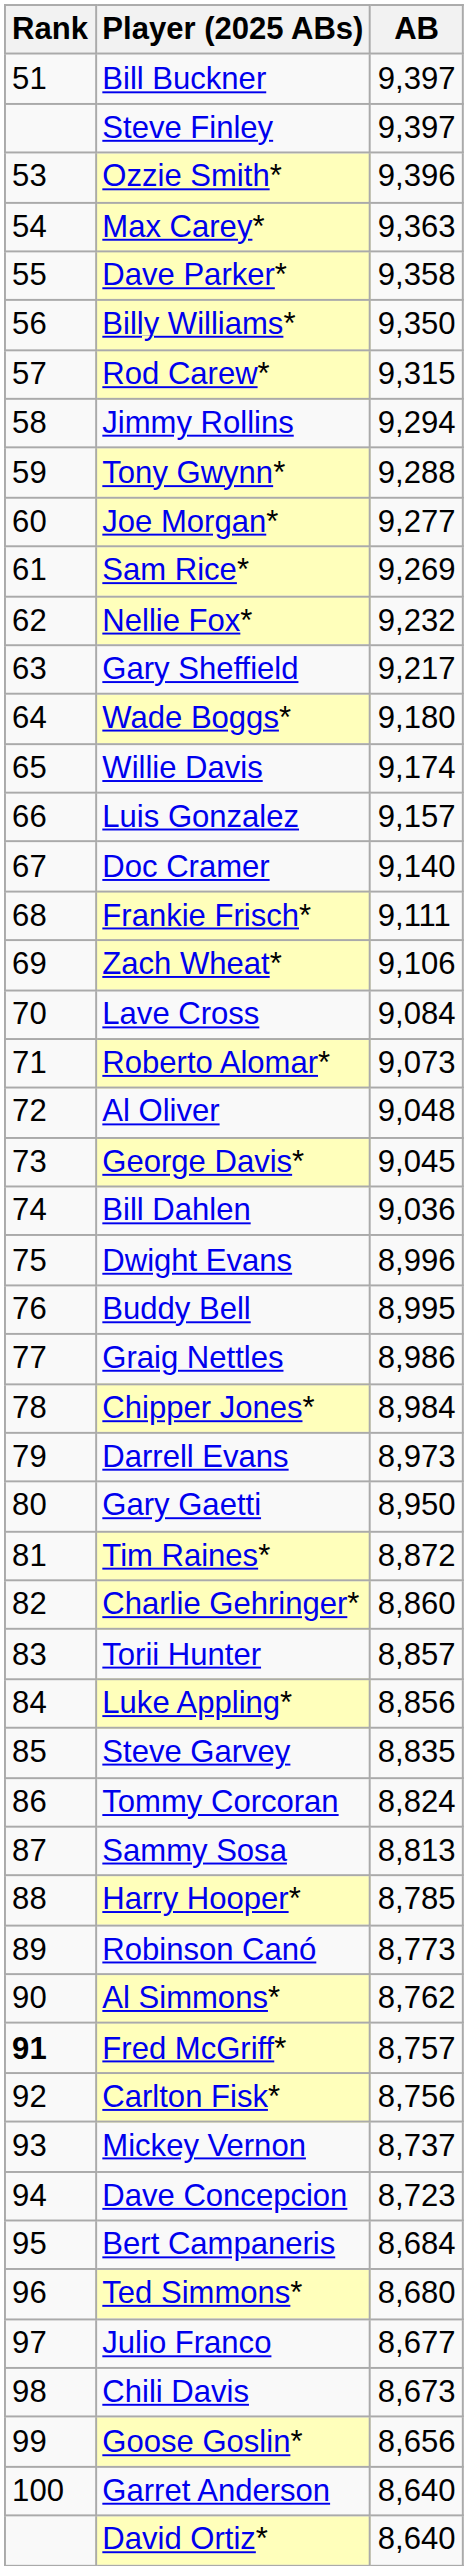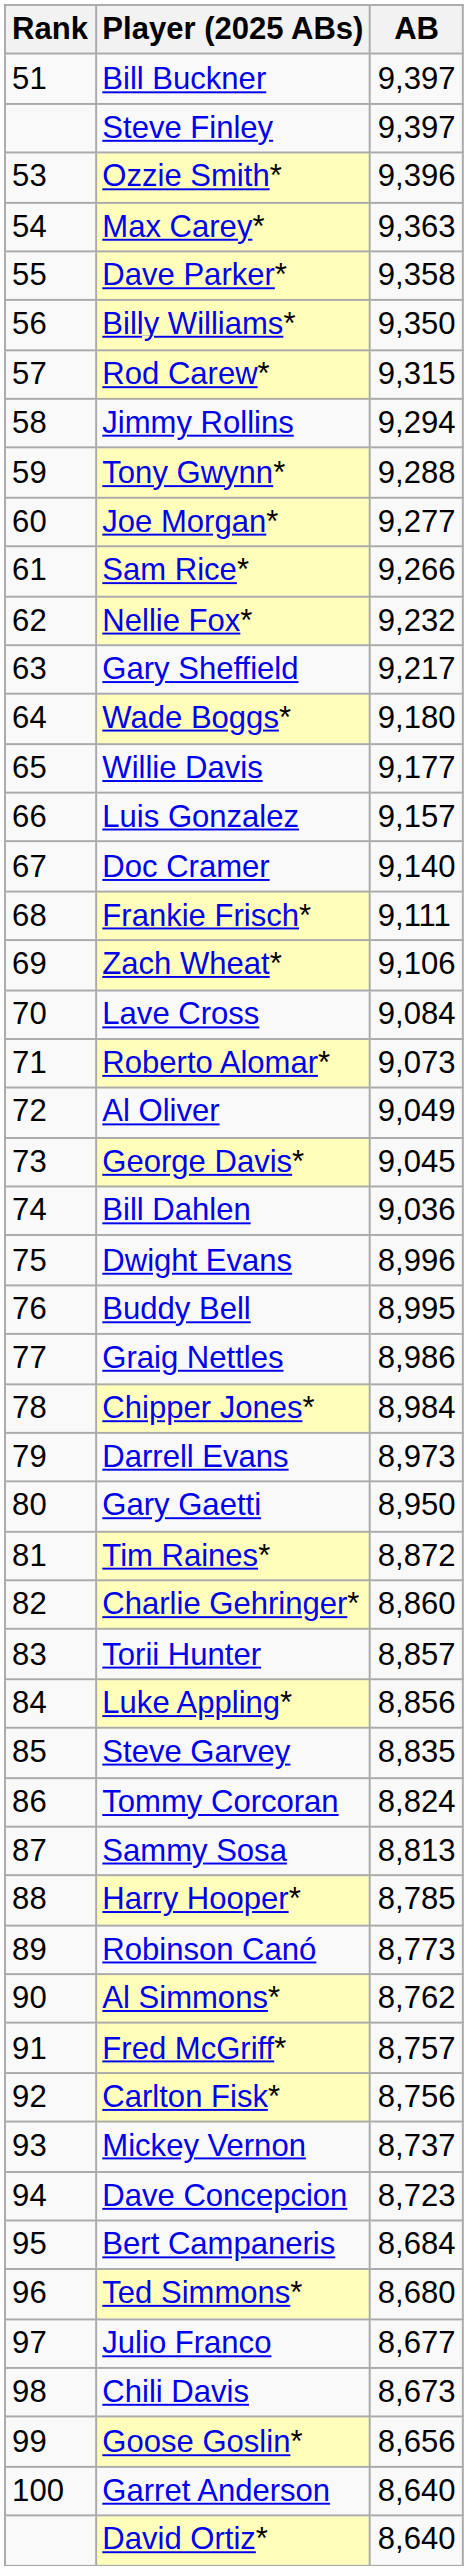Sam Rice* | AB: 9,269 -> 9,266
Willie Davis | AB: 9,174 -> 9,177
Al Oliver | AB: 9,048 -> 9,049
Fred McGriff* | Rank: bold -> normal
